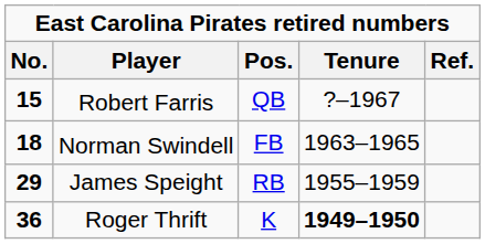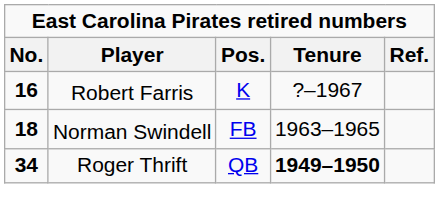Robert Farris | No.: 15 -> 16
Robert Farris | Pos.: QB -> K
- row: 29 | James Speight | RB | 1955–1959
Roger Thrift | No.: 36 -> 34
Roger Thrift | Pos.: K -> QB
